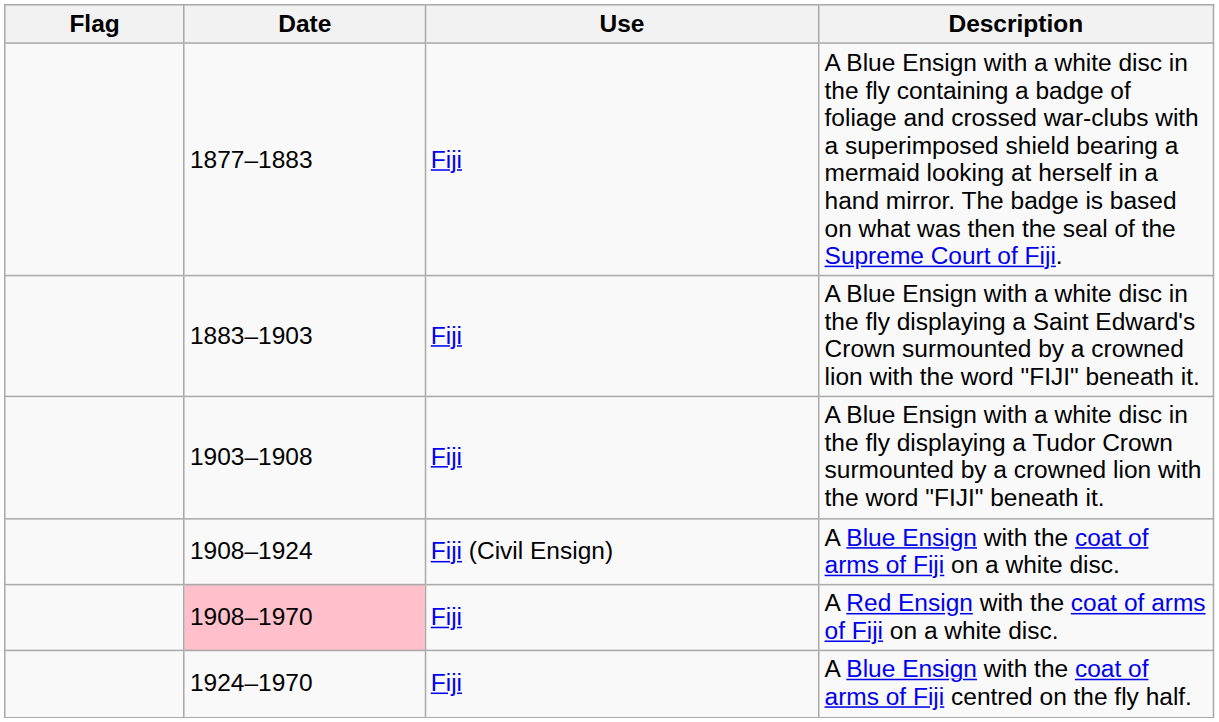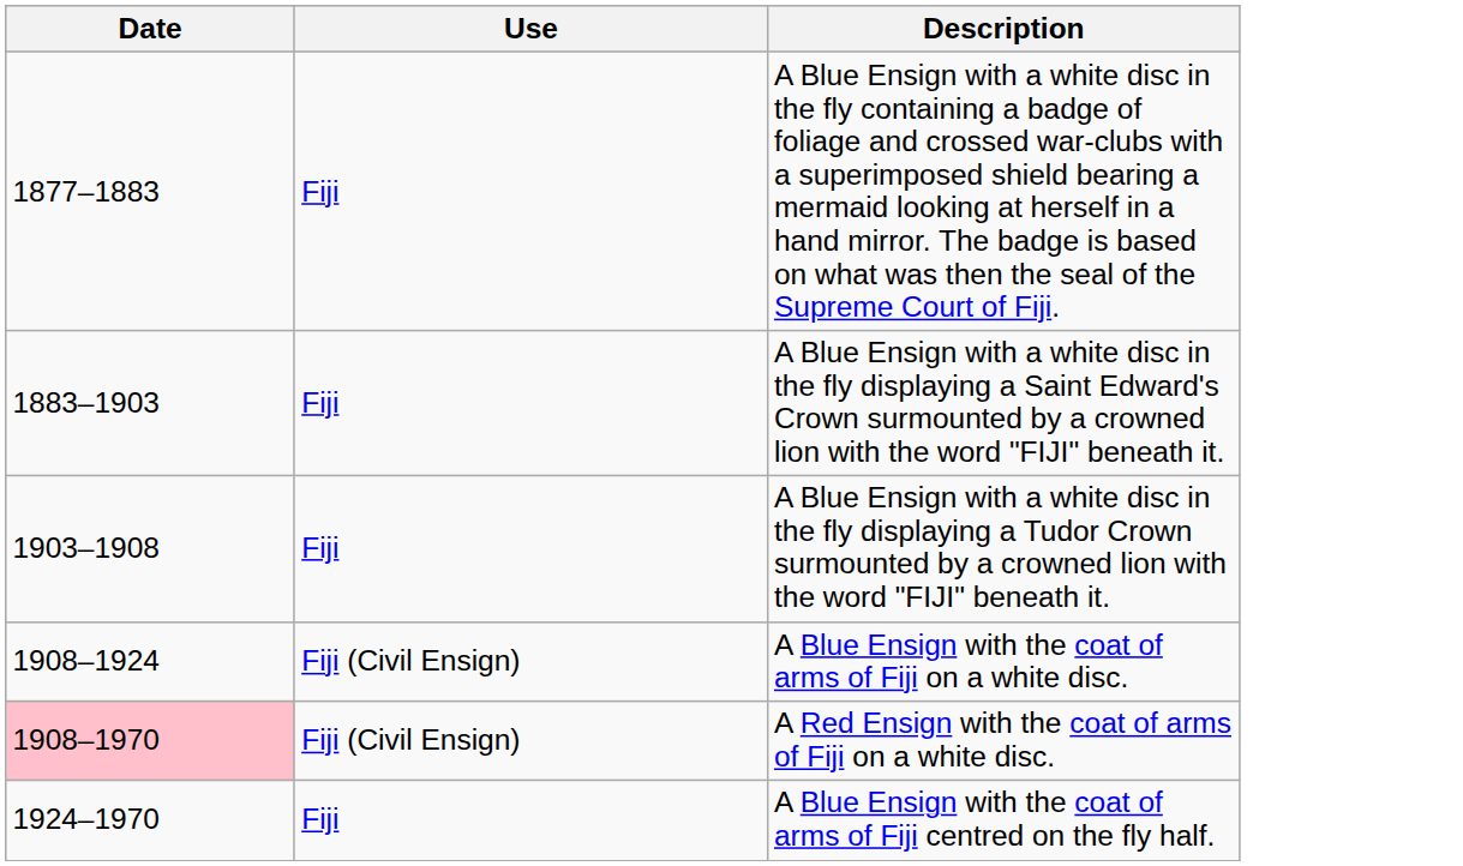- column: Flag
A Red Ensign with the coat of arms of Fiji on a white disc. | Use: Fiji -> Fiji (Civil Ensign)
